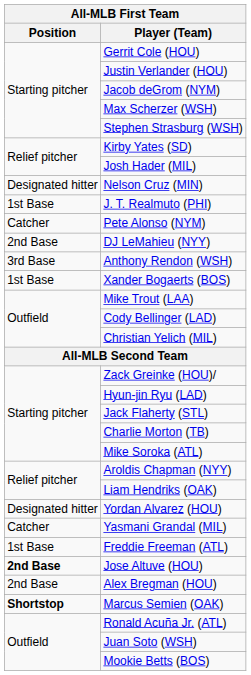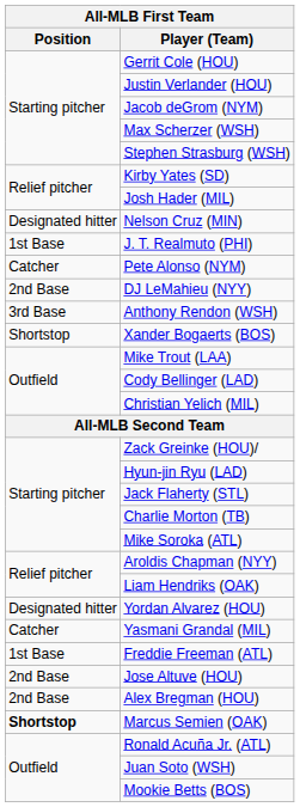Xander Bogaerts (BOS) | Position: 1st Base -> Shortstop
Jose Altuve (HOU) | Position: bold -> normal
